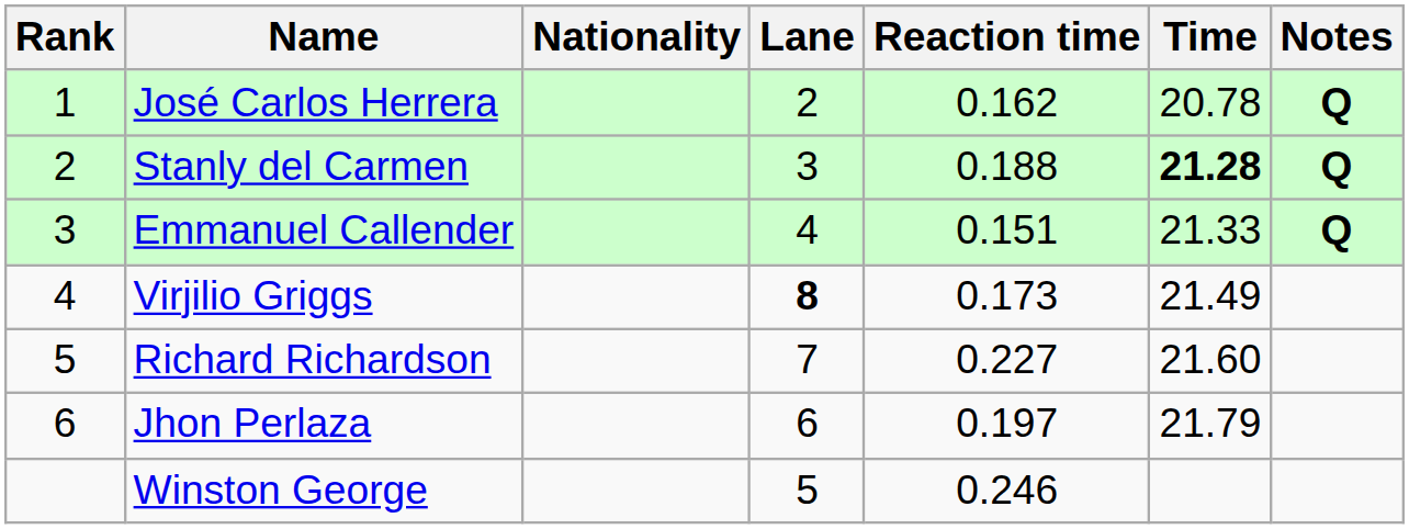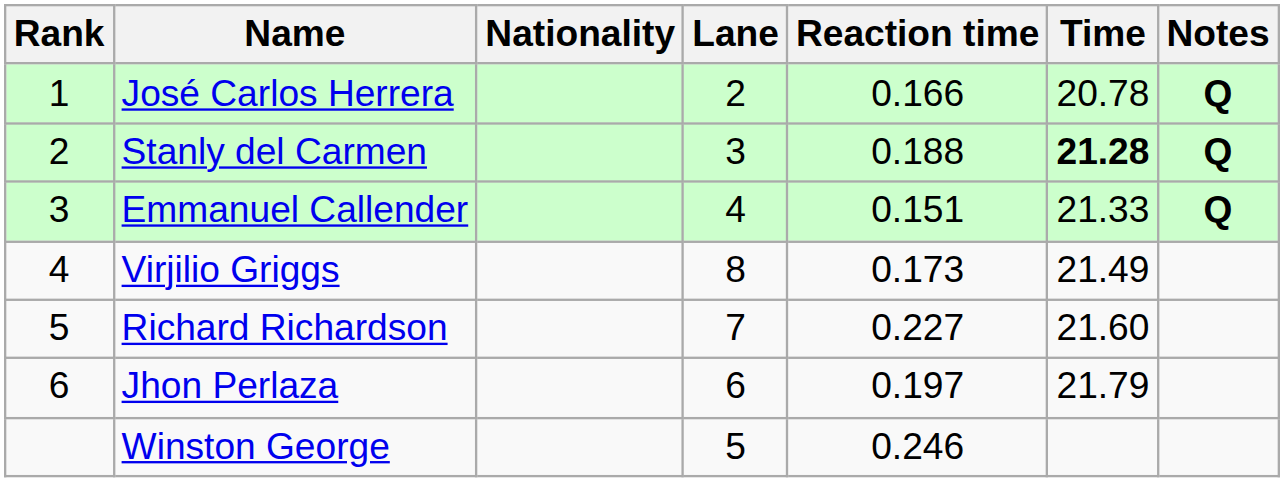José Carlos Herrera | Reaction time: 0.162 -> 0.166
Virjilio Griggs | Lane: bold -> normal
